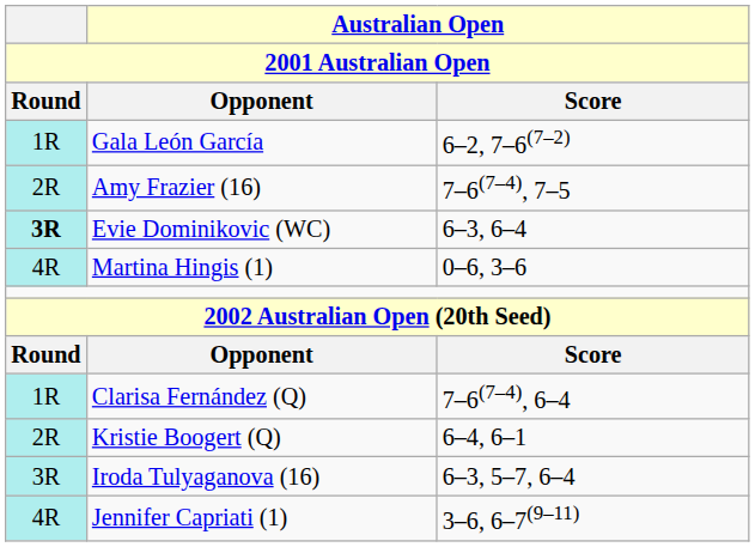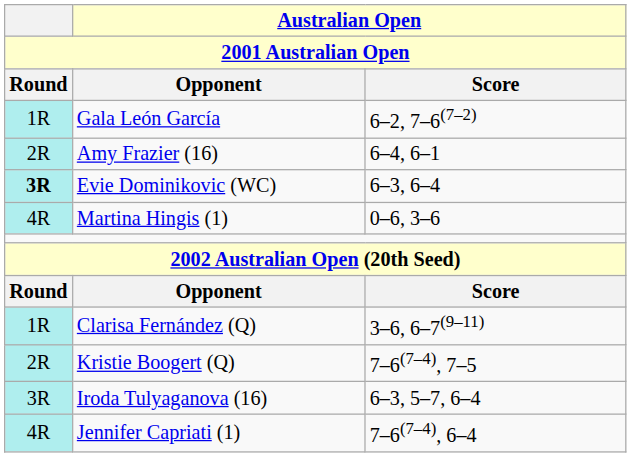Amy Frazier (16) | Australian Open / Score: 7–6(7–4), 7–5 -> 6–4, 6–1
Clarisa Fernández (Q) | Australian Open / Score: 7–6(7–4), 6–4 -> 3–6, 6–7(9–11)
Kristie Boogert (Q) | Australian Open / Score: 6–4, 6–1 -> 7–6(7–4), 7–5
Jennifer Capriati (1) | Australian Open / Score: 3–6, 6–7(9–11) -> 7–6(7–4), 6–4
